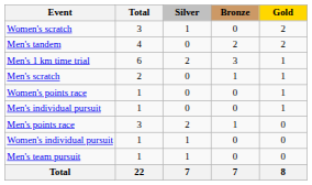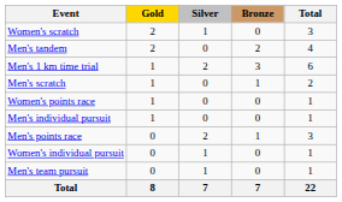columns swapped: Gold <-> Total
